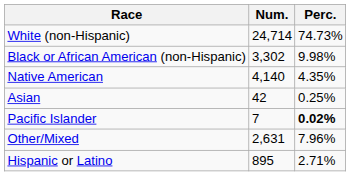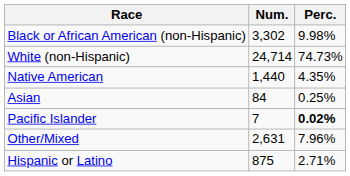rows swapped: White (non-Hispanic) <-> Black or African American (non-Hispanic)
Native American | Num.: 4,140 -> 1,440
Asian | Num.: 42 -> 84
Hispanic or Latino | Num.: 895 -> 875
